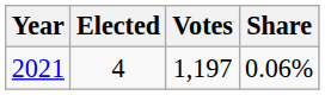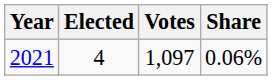2021 | Votes: 1,197 -> 1,097
